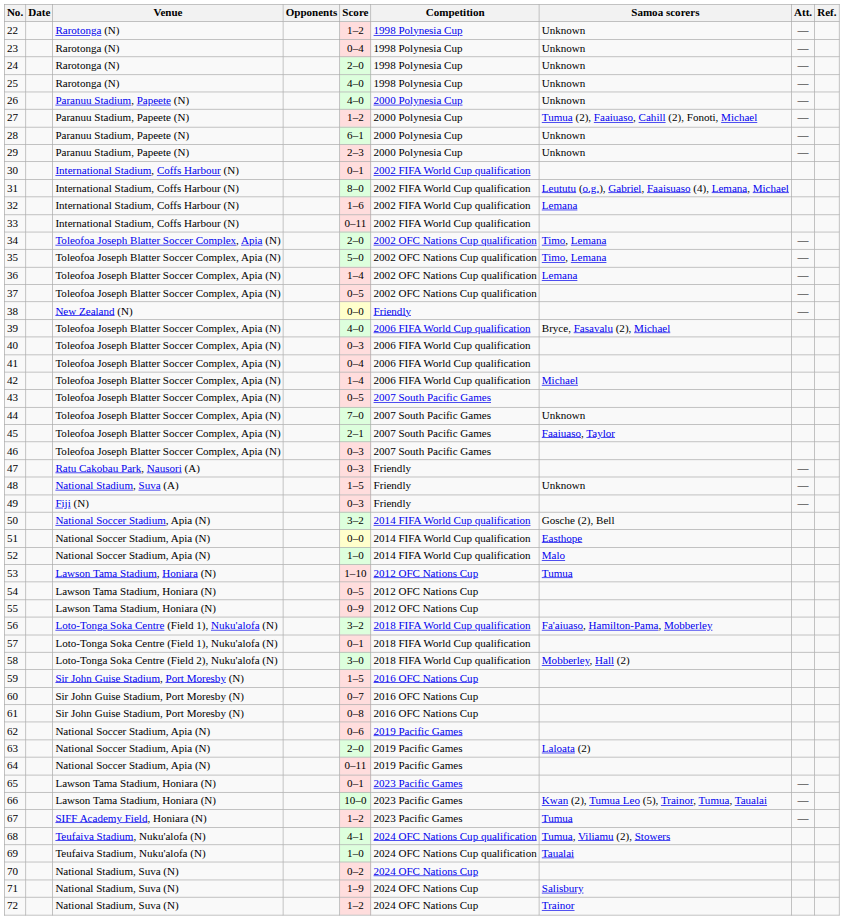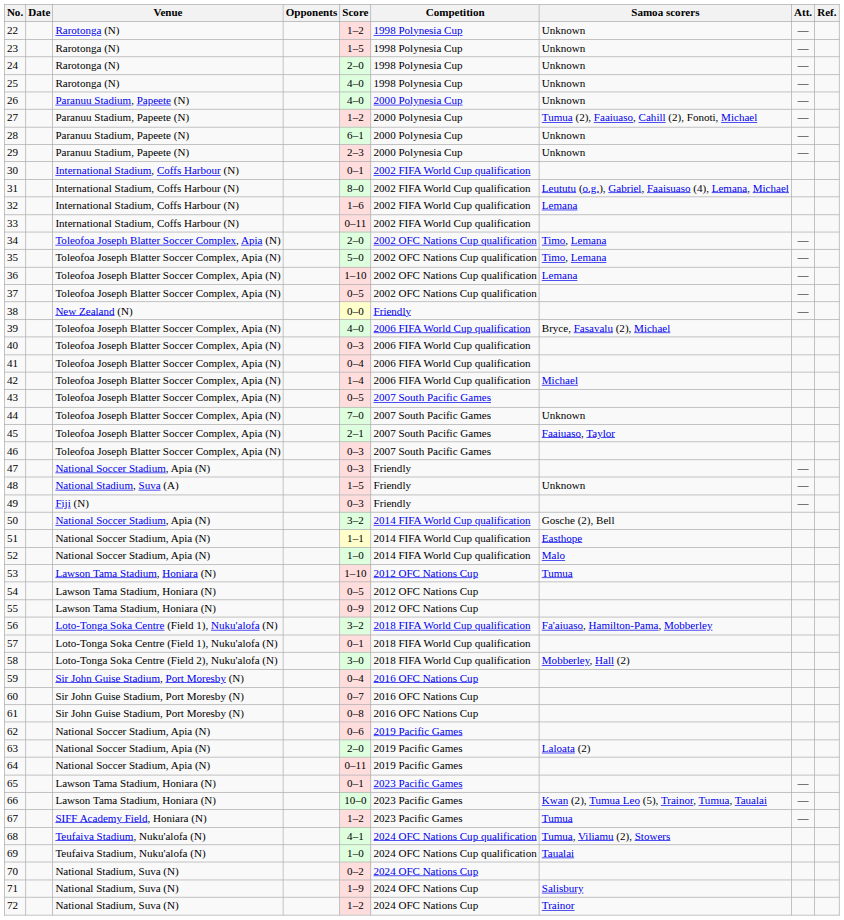23 | Score: 0–4 -> 1–5
36 | Score: 1–4 -> 1–10
47 | Venue: Ratu Cakobau Park, Nausori (A) -> National Soccer Stadium, Apia (N)
51 | Score: 0–0 -> 1–1
59 | Score: 1–5 -> 0–4
